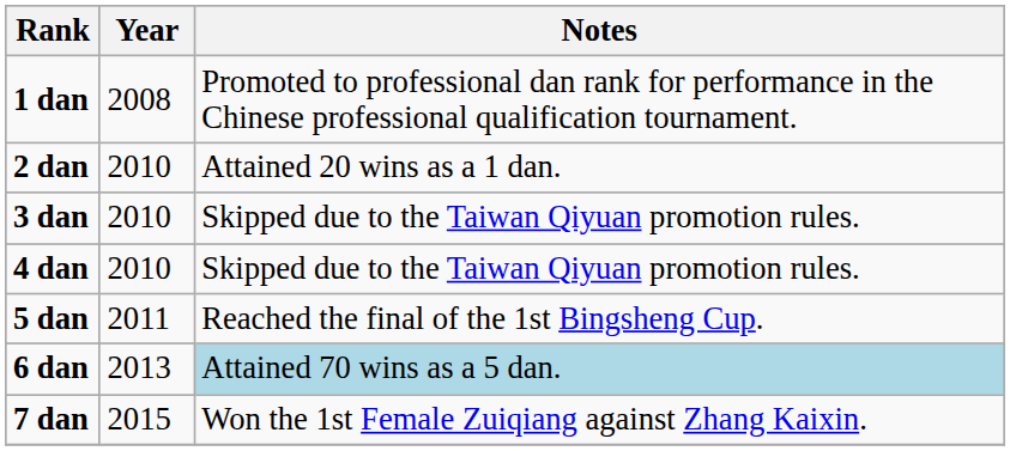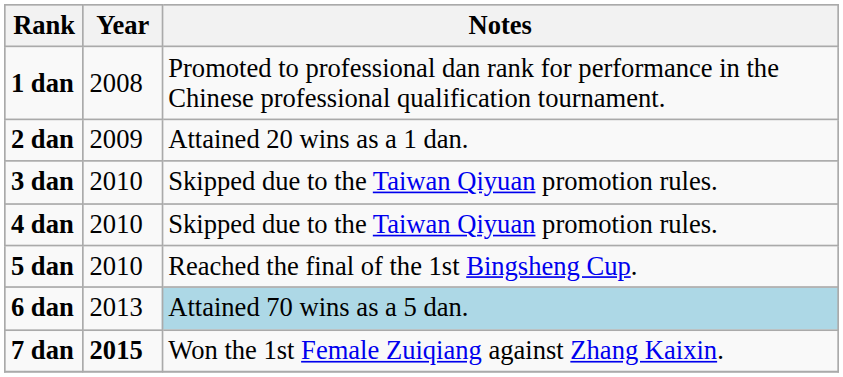2 dan | Year: 2010 -> 2009
5 dan | Year: 2011 -> 2010
7 dan | Year: normal -> bold
